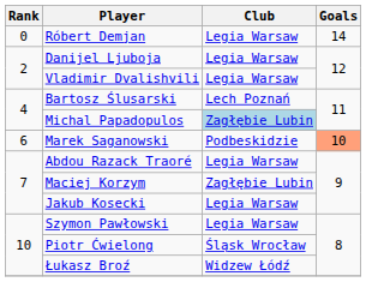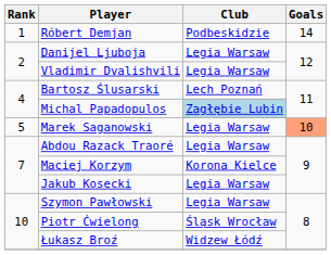Róbert Demjan | Rank: 0 -> 1
Róbert Demjan | Club: Legia Warsaw -> Podbeskidzie
Marek Saganowski | Rank: 6 -> 5
Marek Saganowski | Club: Podbeskidzie -> Legia Warsaw
Maciej Korzym | Club: Zagłębie Lubin -> Korona Kielce
